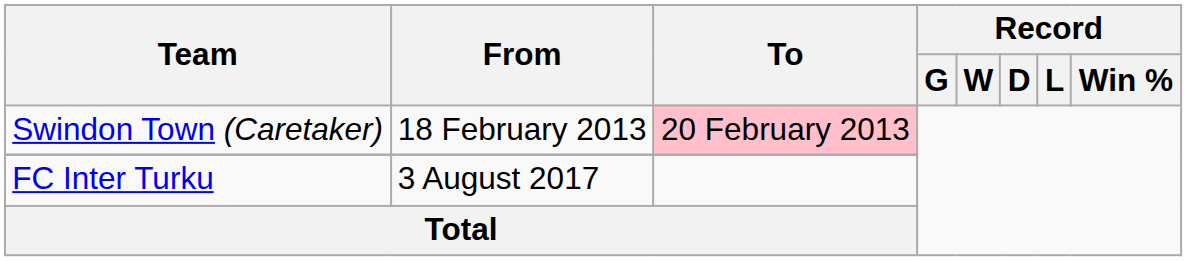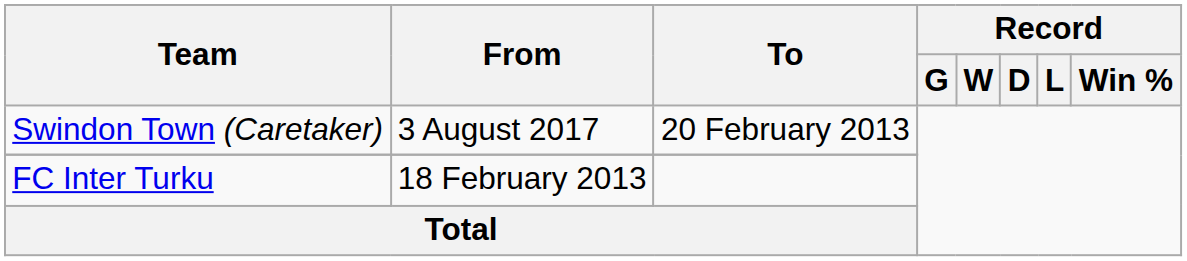Swindon Town (Caretaker) | From: 18 February 2013 -> 3 August 2017
Swindon Town (Caretaker) | To: pink background -> no background
FC Inter Turku | From: 3 August 2017 -> 18 February 2013
